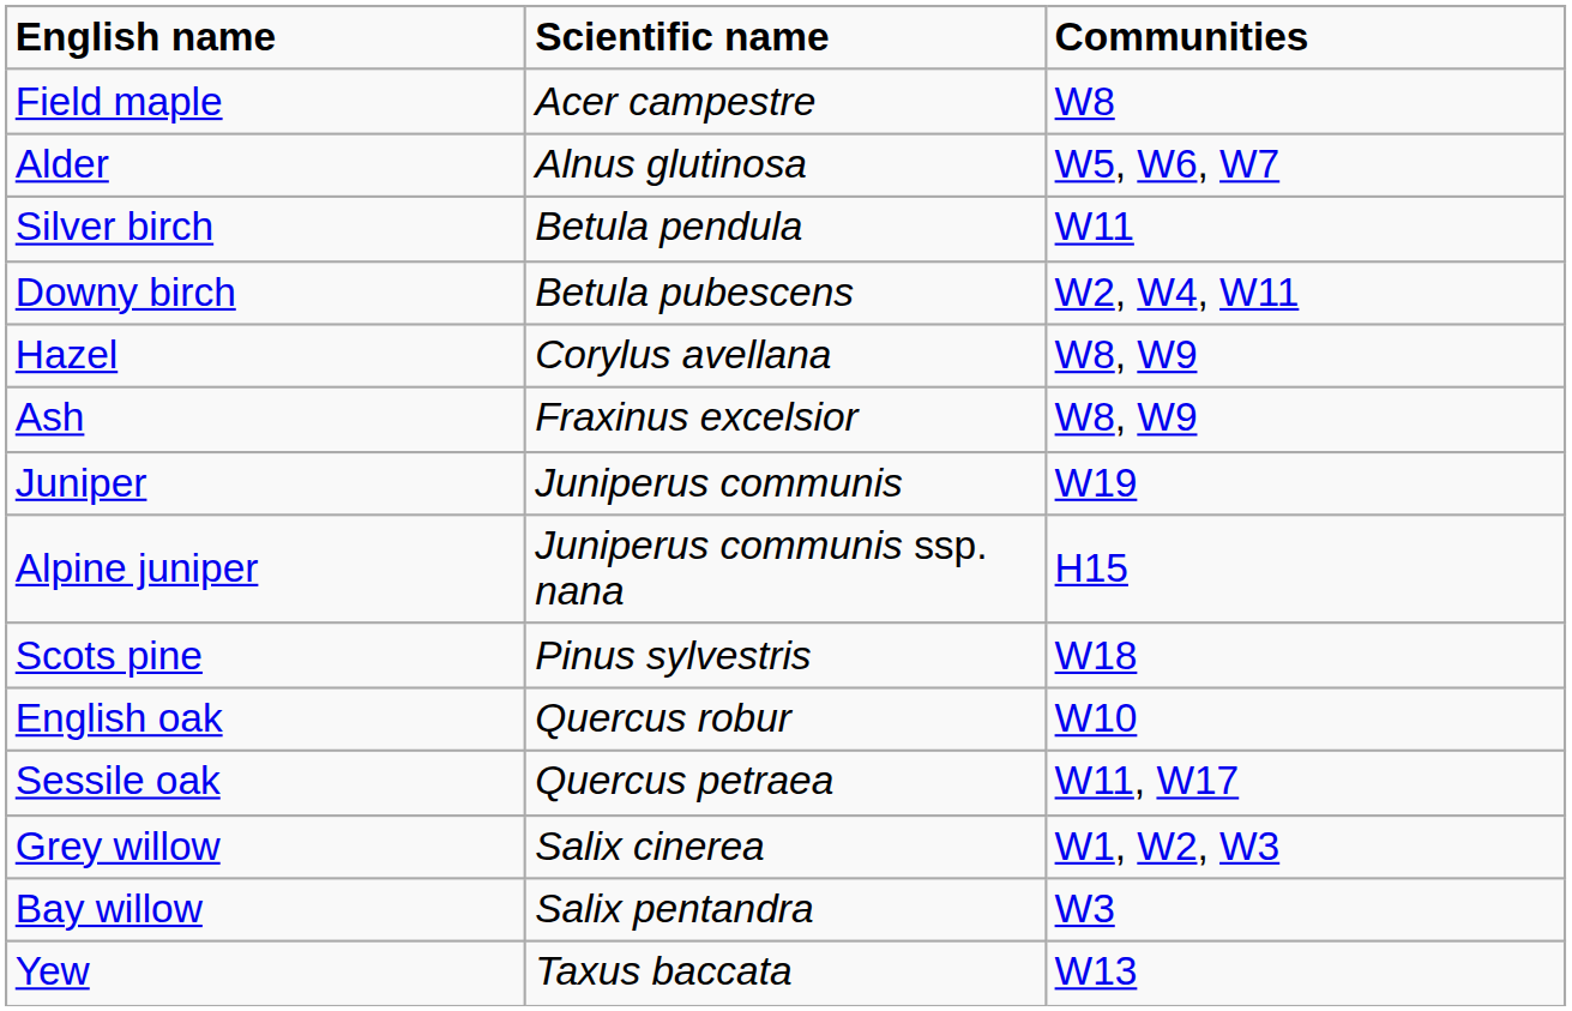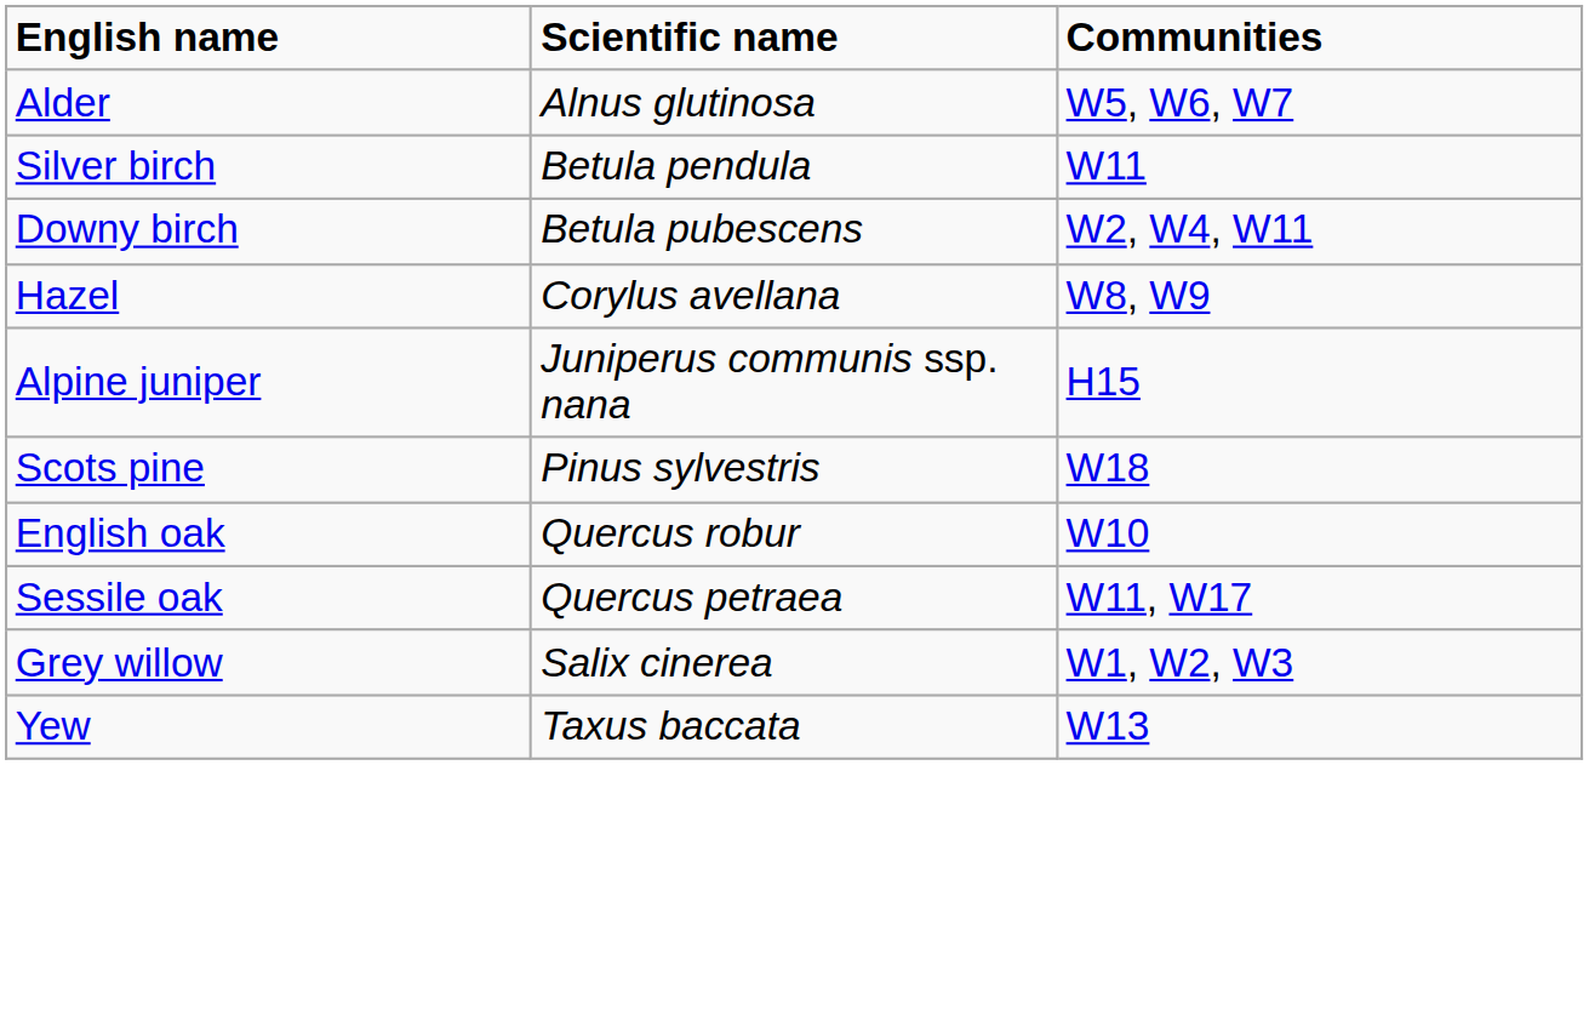- row: Field maple | Acer campestre | W8
- row: Ash | Fraxinus excelsior | W8, W9
- row: Juniper | Juniperus communis | W19
- row: Bay willow | Salix pentandra | W3
